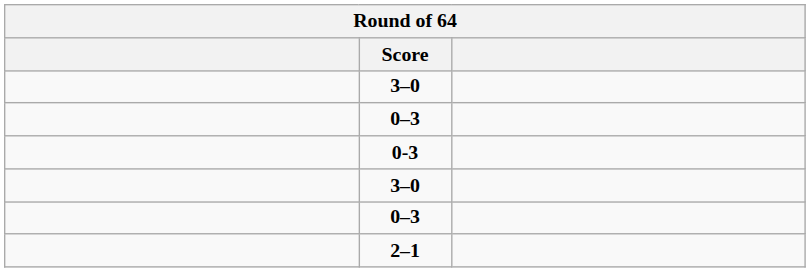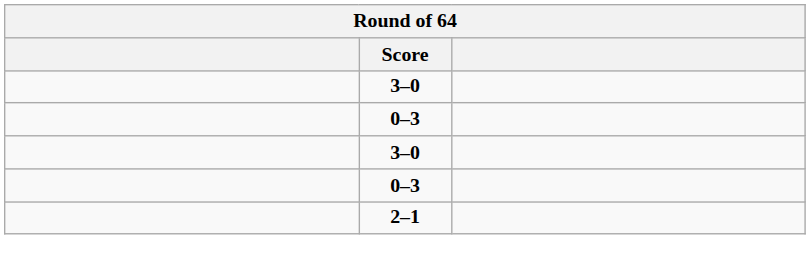- row: 0-3
